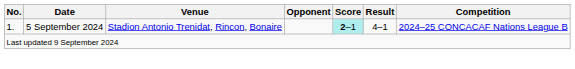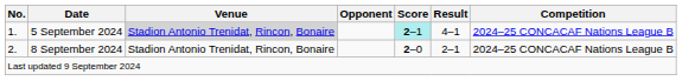5 September 2024 | Venue: no background -> lightgrey background
+ row: 2. | 8 September 2024 | Stadion Antonio Trenidat, Rincon, Bonaire | 2–0 | 2–1 | 2024–25 CONCACAF Nations League B
